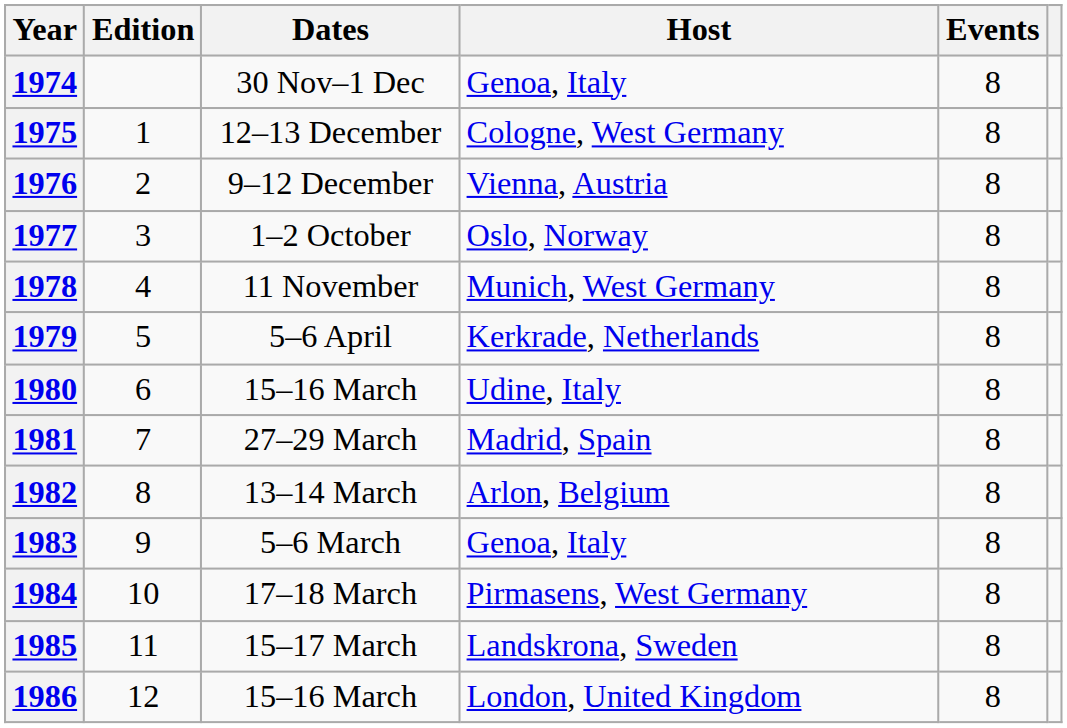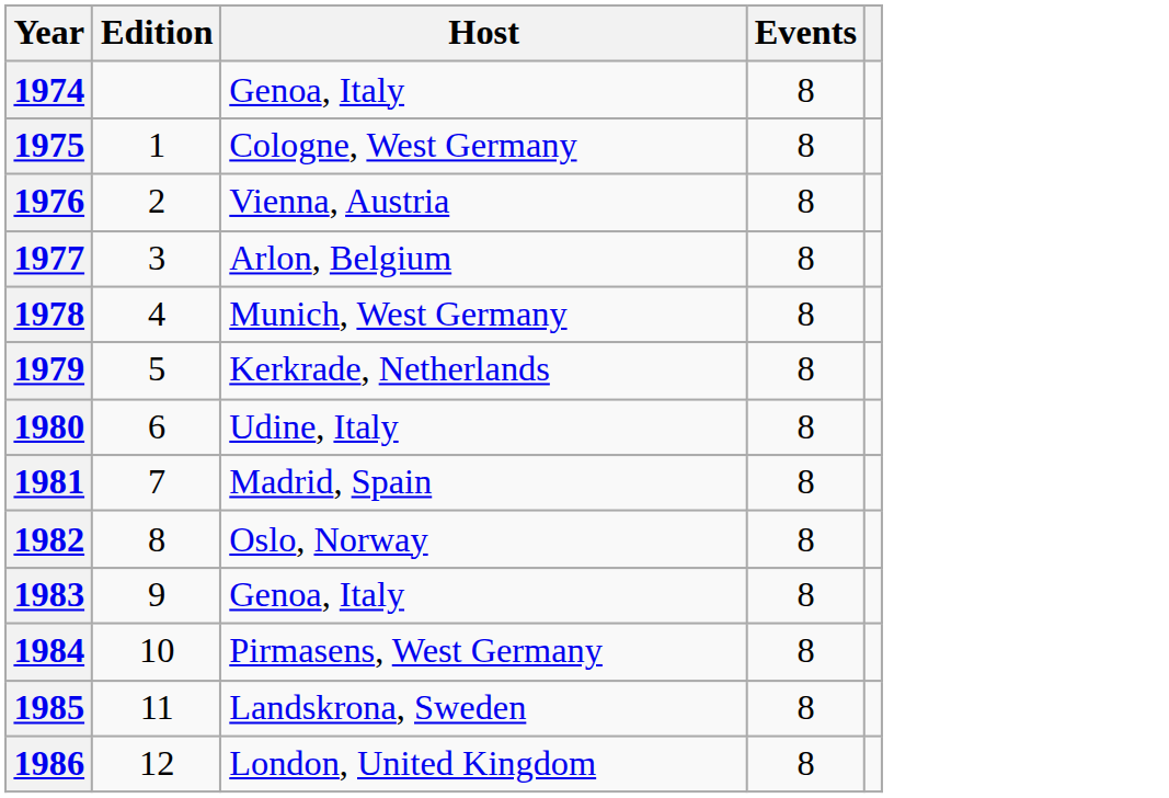- column: Dates | 30 Nov–1 Dec | 12–13 December | 9–12 December | 1–2 October | 11 November | 5–6 April | 15–16 March | 27–29 March | 13–14 March | 5–6 March | 17–18 March | 15–17 March | 15–16 March
1977 | Host: Oslo, Norway -> Arlon, Belgium
1982 | Host: Arlon, Belgium -> Oslo, Norway
